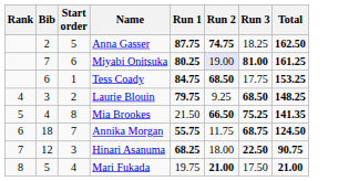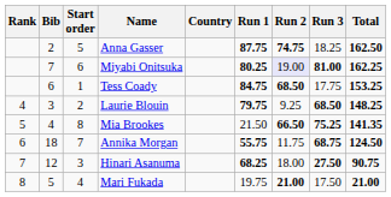+ column: Country
Miyabi Onitsuka | Total: 161.25 -> 162.25
Hinari Asanuma | Run 3: 22.50 -> 27.50
